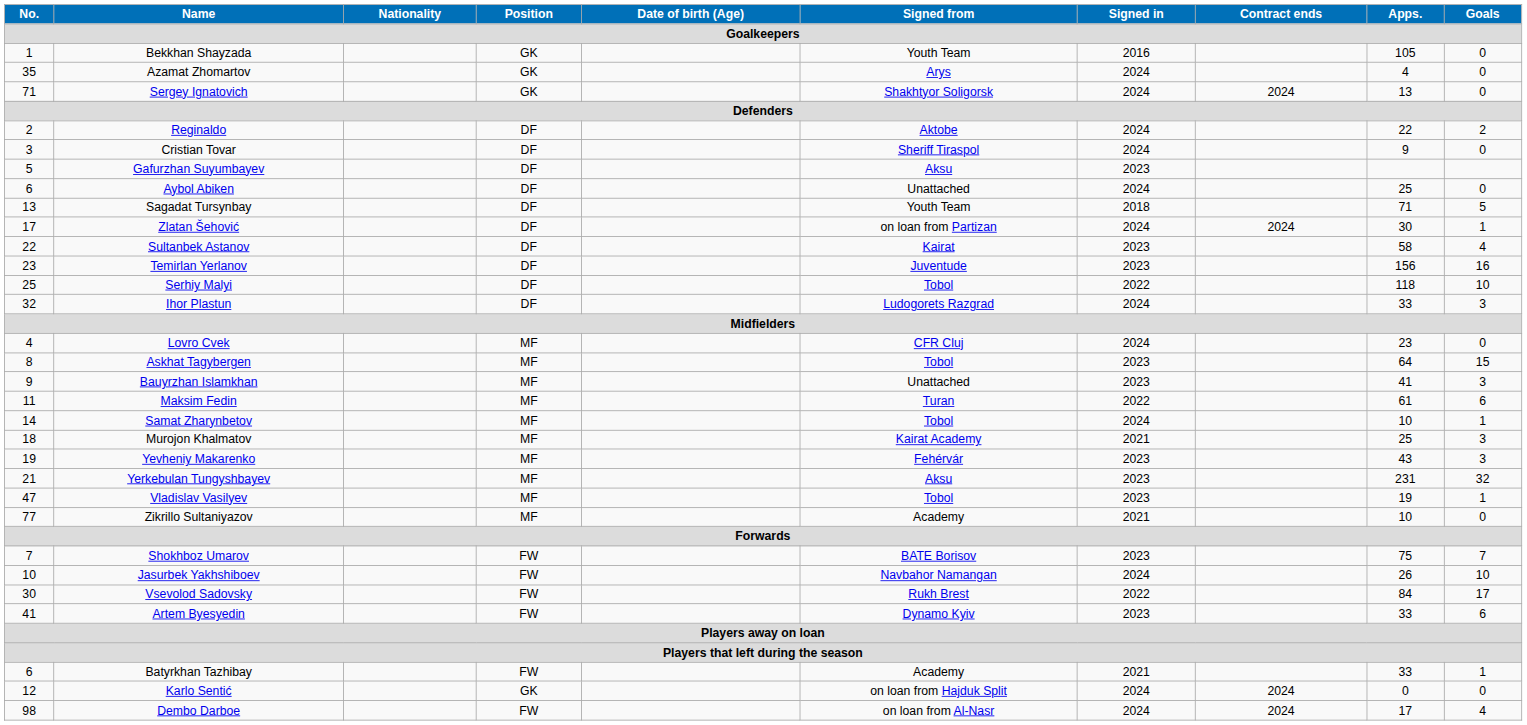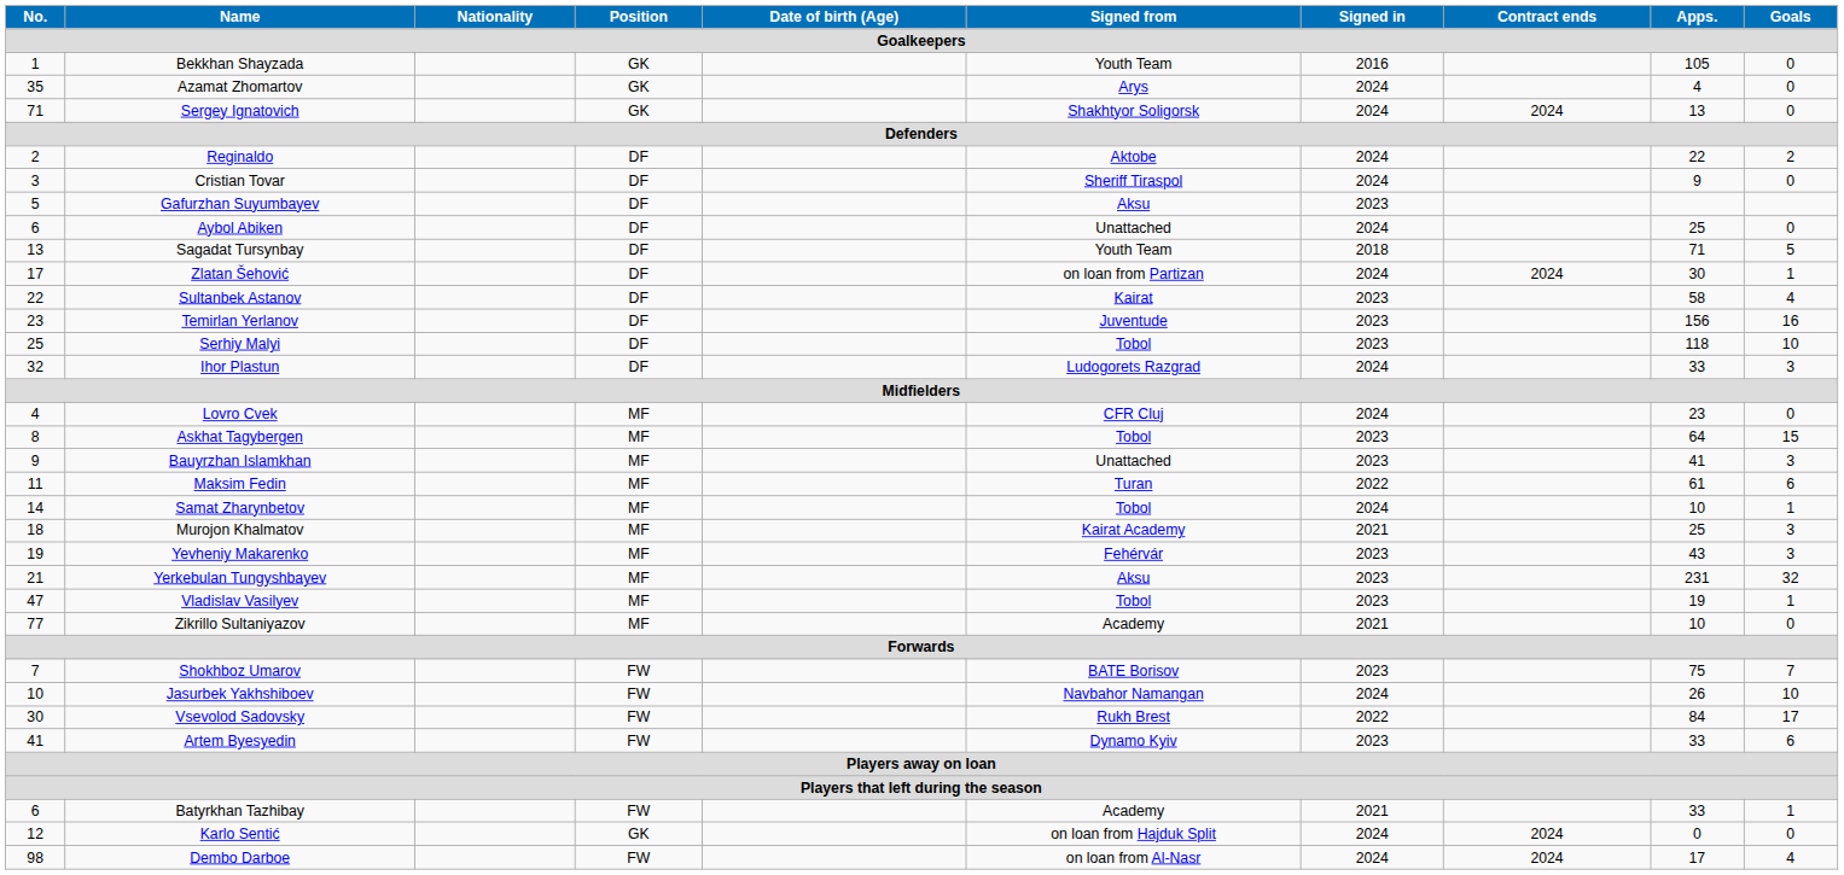Serhiy Malyi | Signed in: 2022 -> 2023
